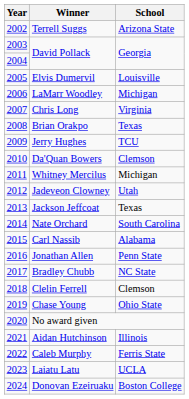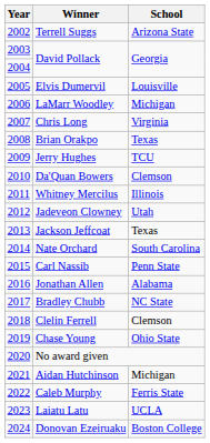Whitney Mercilus | School: Michigan -> Illinois
Carl Nassib | School: Alabama -> Penn State
Jonathan Allen | School: Penn State -> Alabama
Aidan Hutchinson | School: Illinois -> Michigan
